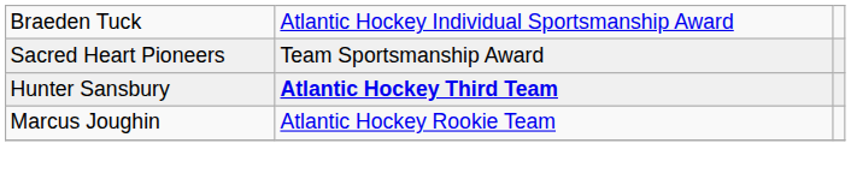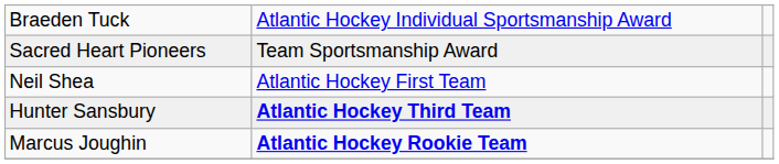+ row: Neil Shea | Atlantic Hockey First Team
Marcus Joughin | column 2: normal -> bold
